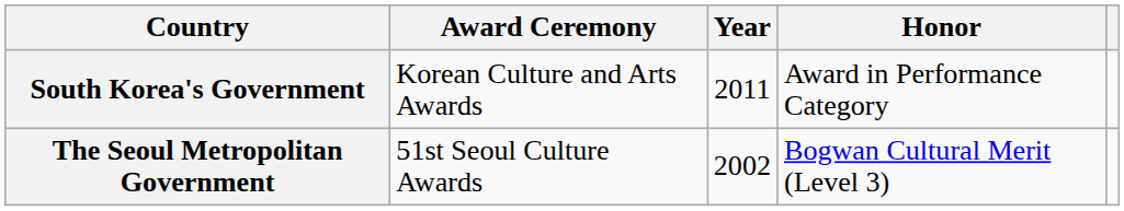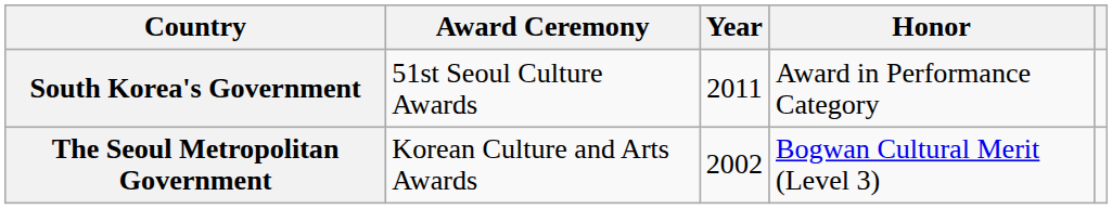South Korea's Government | Award Ceremony: Korean Culture and Arts Awards -> 51st Seoul Culture Awards
The Seoul Metropolitan Government | Award Ceremony: 51st Seoul Culture Awards -> Korean Culture and Arts Awards
